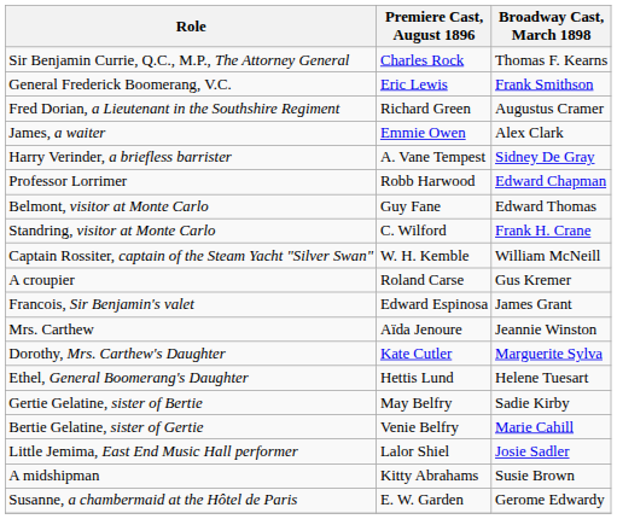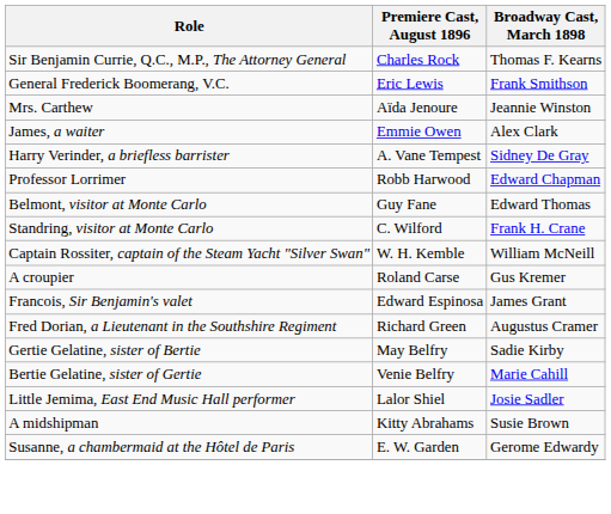rows swapped: Fred Dorian, a Lieutenant in the Southshire Regiment <-> Mrs. Carthew
- row: Dorothy, Mrs. Carthew's Daughter | Kate Cutler | Marguerite Sylva
- row: Ethel, General Boomerang's Daughter | Hettis Lund | Helene Tuesart
